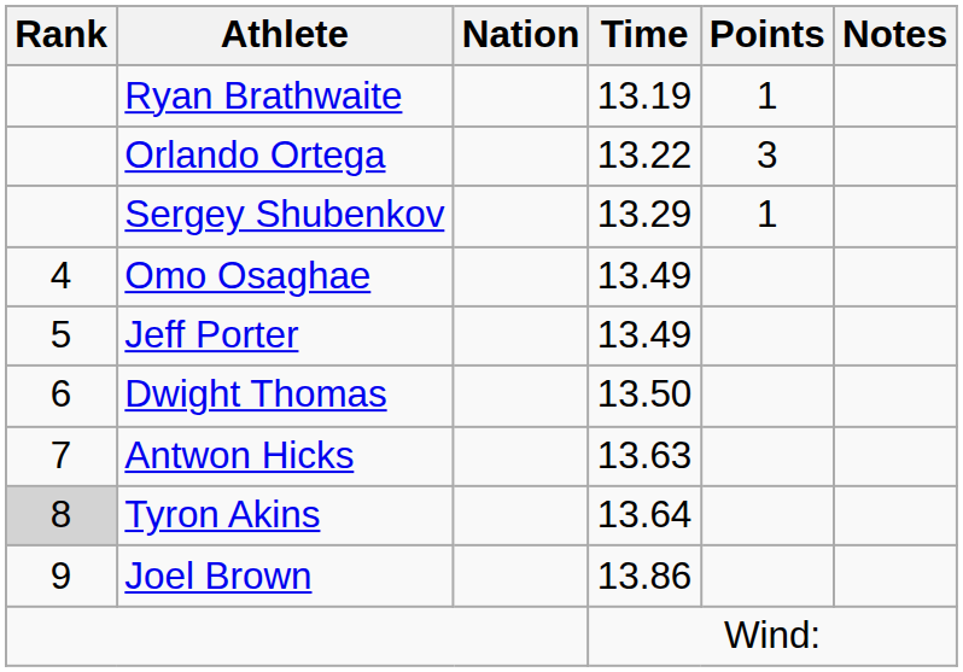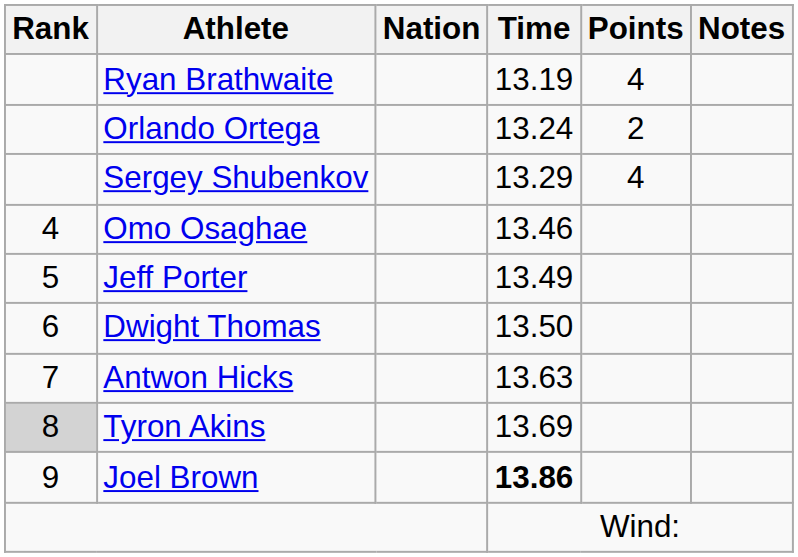Ryan Brathwaite | Points: 1 -> 4
Orlando Ortega | Time: 13.22 -> 13.24
Orlando Ortega | Points: 3 -> 2
Sergey Shubenkov | Points: 1 -> 4
Omo Osaghae | Time: 13.49 -> 13.46
Tyron Akins | Time: 13.64 -> 13.69
Joel Brown | Time: normal -> bold
